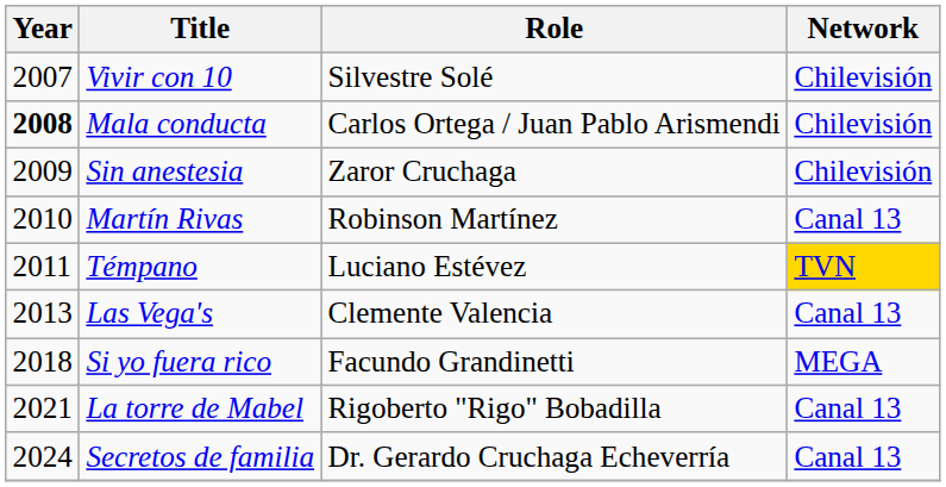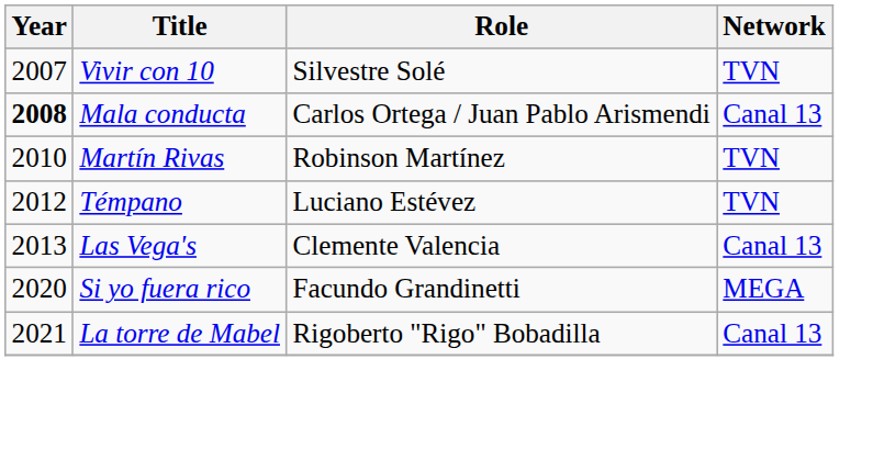Vivir con 10 | Network: Chilevisión -> TVN
Mala conducta | Network: Chilevisión -> Canal 13
- row: 2009 | Sin anestesia | Zaror Cruchaga | Chilevisión
Martín Rivas | Network: Canal 13 -> TVN
Témpano | Year: 2011 -> 2012
Témpano | Network: gold background -> no background
Si yo fuera rico | Year: 2018 -> 2020
- row: 2024 | Secretos de familia | Dr. Gerardo Cruchaga Echeverría | Canal 13
